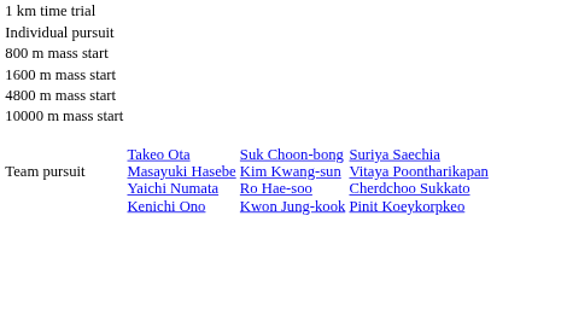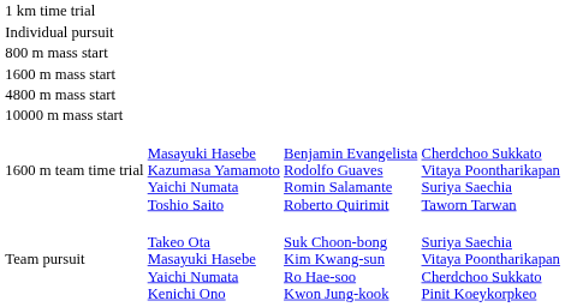+ row: 1600 m team time trial | Masayuki Hasebe Kazumasa Yamamoto Yaichi Numata Toshio Saito | Benjamin Evangelista Rodolfo Guaves Romin Salamante Roberto Quirimit | Cherdchoo Sukkato Vitaya Poontharikapan Suriya Saechia Taworn Tarwan
